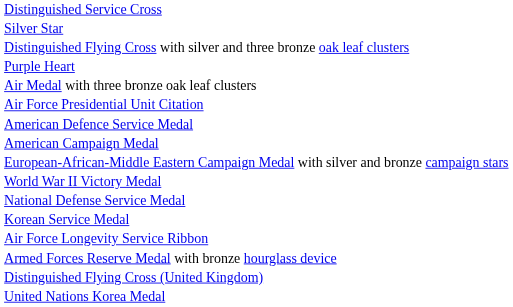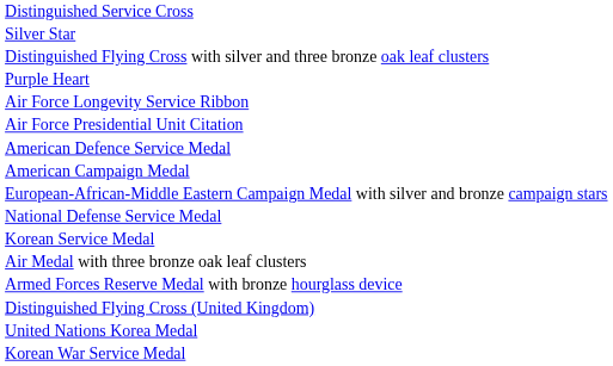rows swapped: Air Medal with three bronze oak leaf clusters <-> Air Force Longevity Service Ribbon
- row: World War II Victory Medal
+ row: Korean War Service Medal
